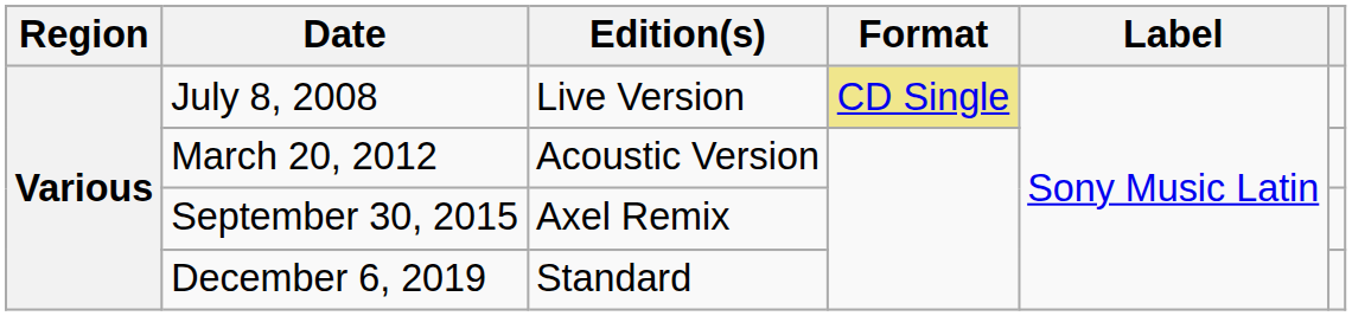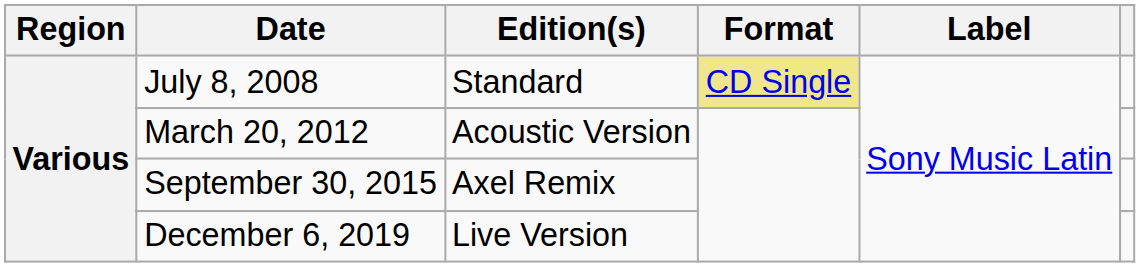July 8, 2008 | Edition(s): Live Version -> Standard
December 6, 2019 | Edition(s): Standard -> Live Version
